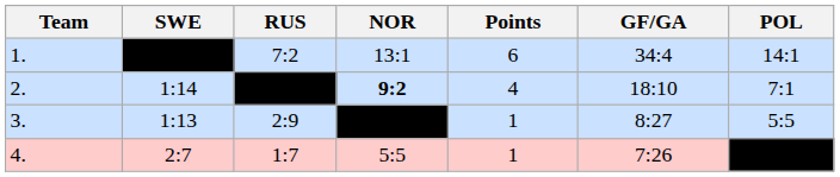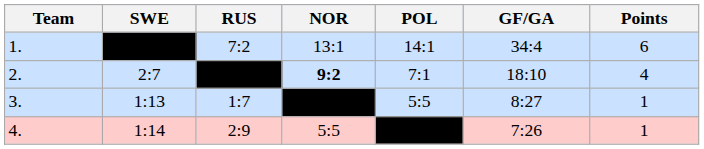columns swapped: POL <-> Points
2. | SWE: 1:14 -> 2:7
3. | RUS: 2:9 -> 1:7
4. | SWE: 2:7 -> 1:14
4. | RUS: 1:7 -> 2:9
